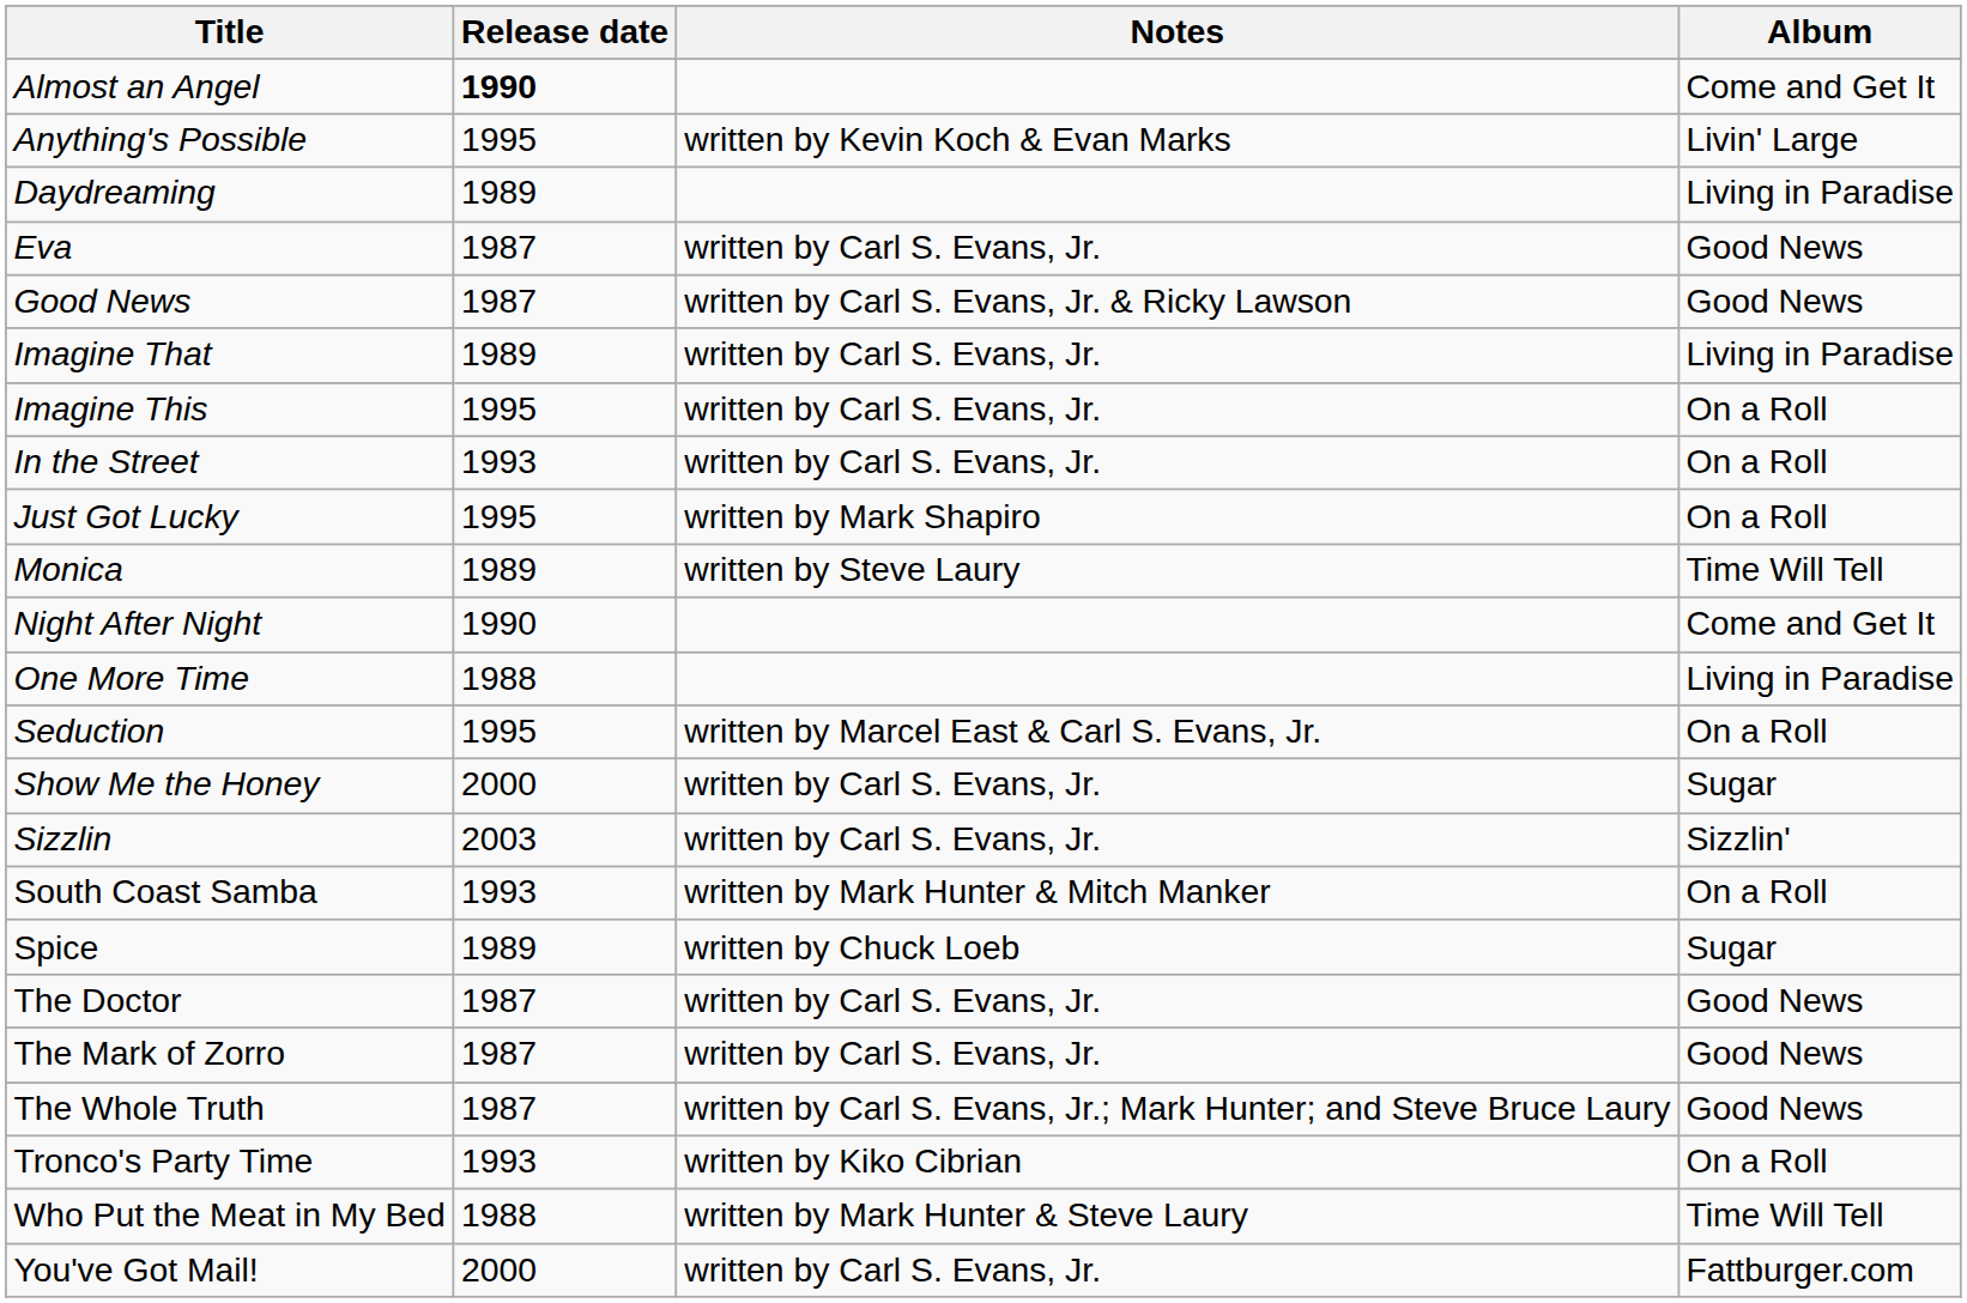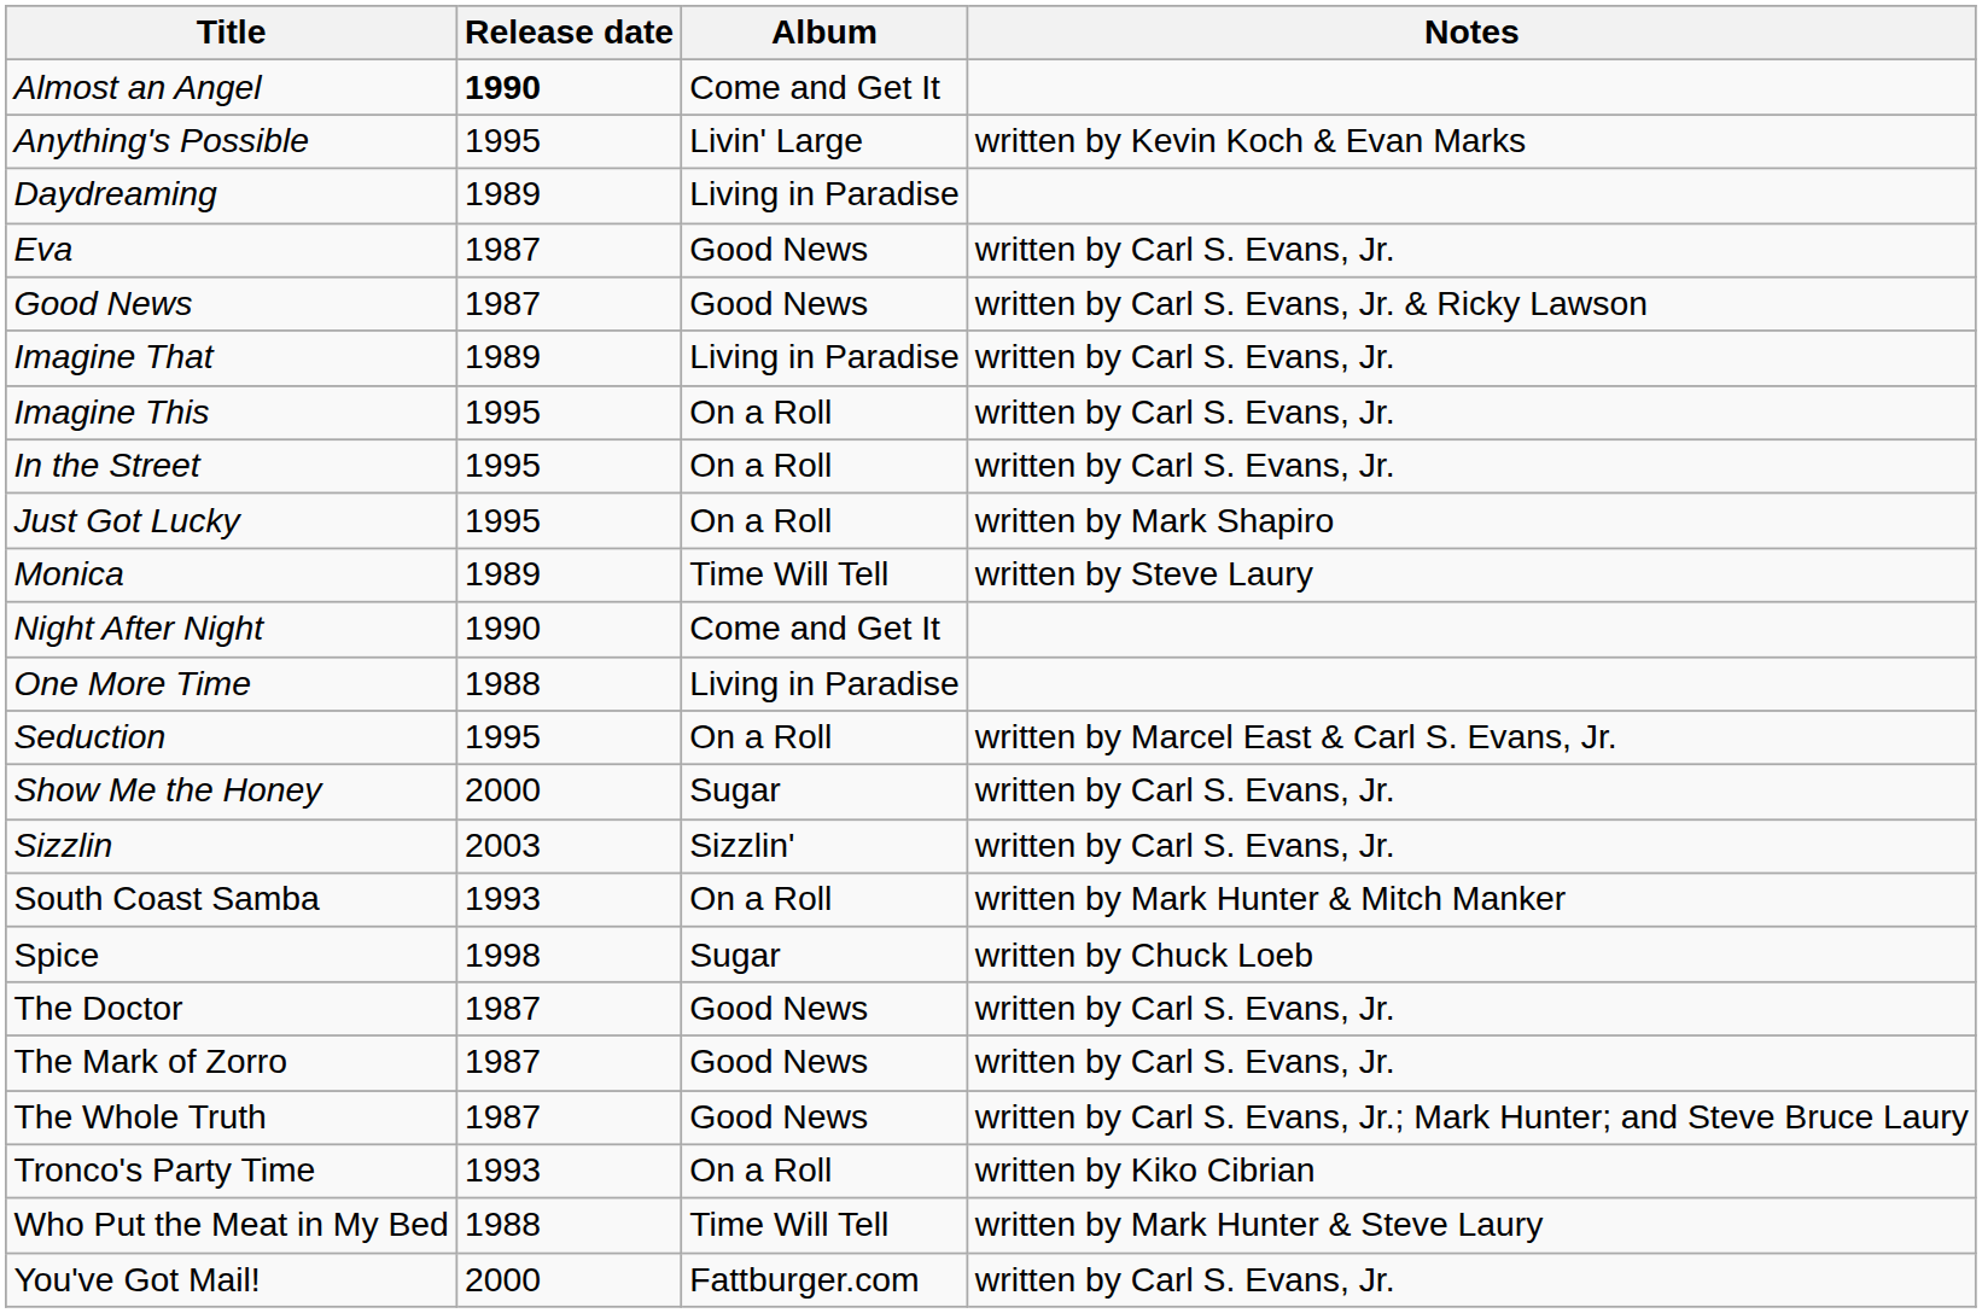columns swapped: Album <-> Notes
In the Street | Release date: 1993 -> 1995
Spice | Release date: 1989 -> 1998
